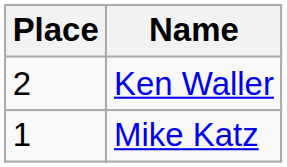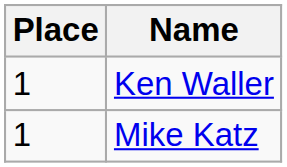Ken Waller | Place: 2 -> 1
